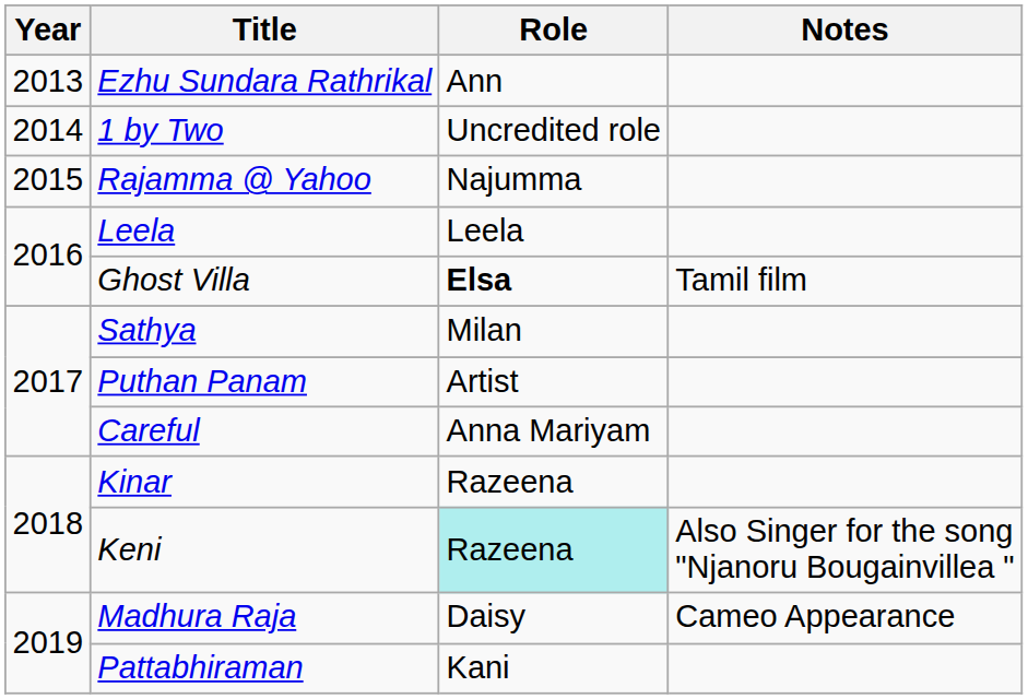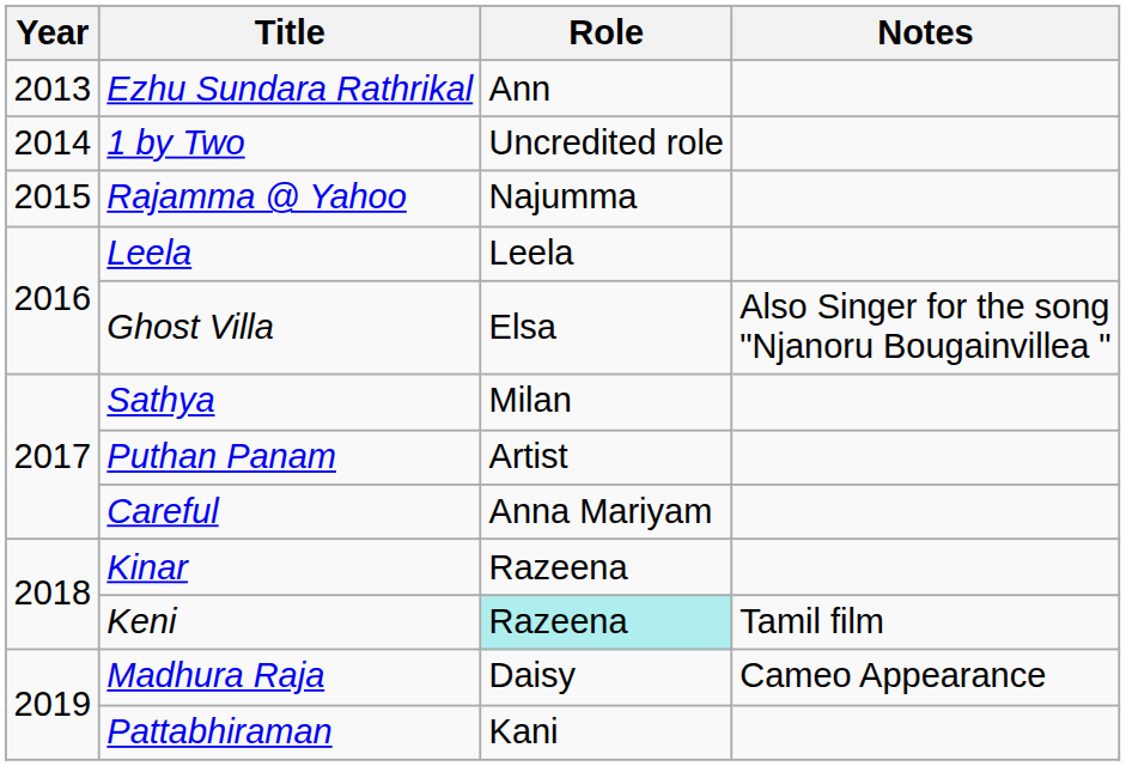Ghost Villa | Role: bold -> normal
Ghost Villa | Notes: Tamil film -> Also Singer for the song "Njanoru Bougainvillea "
Keni | Notes: Also Singer for the song "Njanoru Bougainvillea " -> Tamil film
